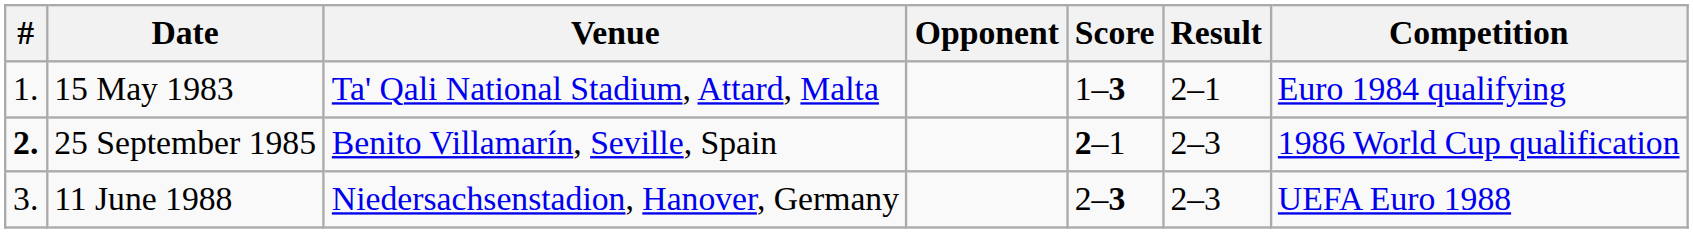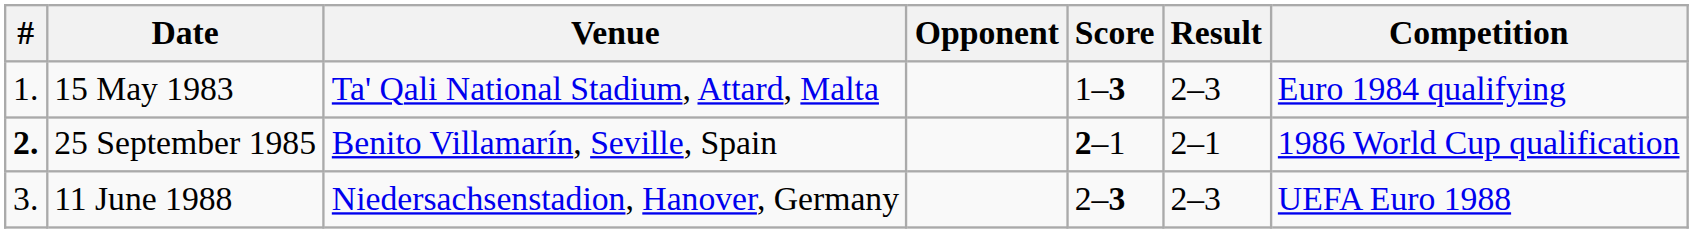15 May 1983 | Result: 2–1 -> 2–3
25 September 1985 | Result: 2–3 -> 2–1
